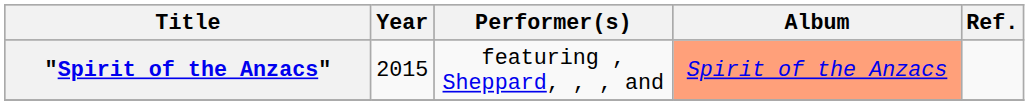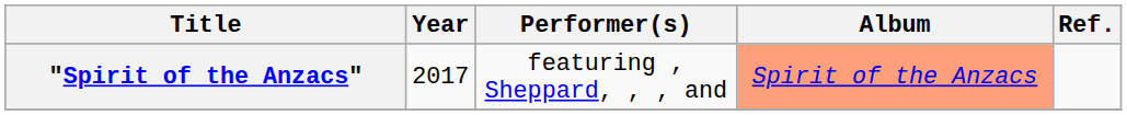"Spirit of the Anzacs" | Year: 2015 -> 2017
